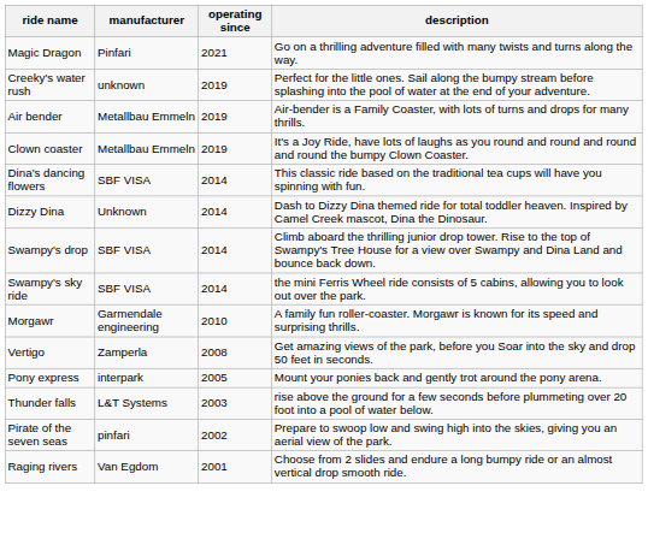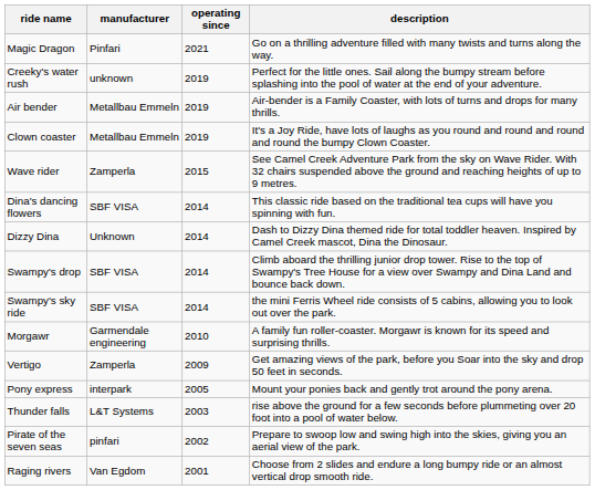+ row: Wave rider | Zamperla | 2015 | See Camel Creek Adventure Park from the sky on Wave Rider. With 32 chairs suspended above the ground and reaching heights of up to 9 metres.
Vertigo | operating since: 2008 -> 2009
